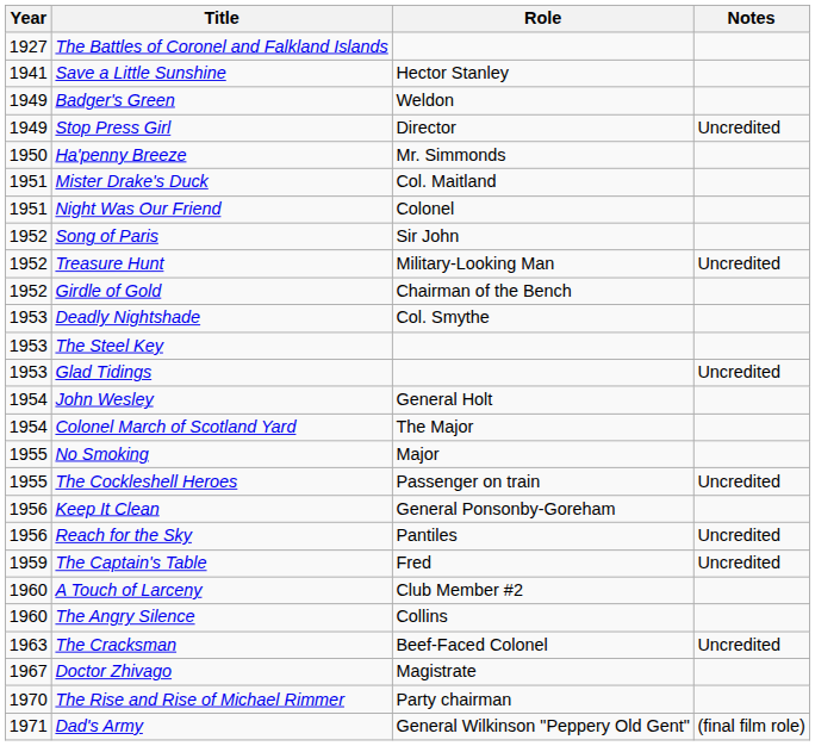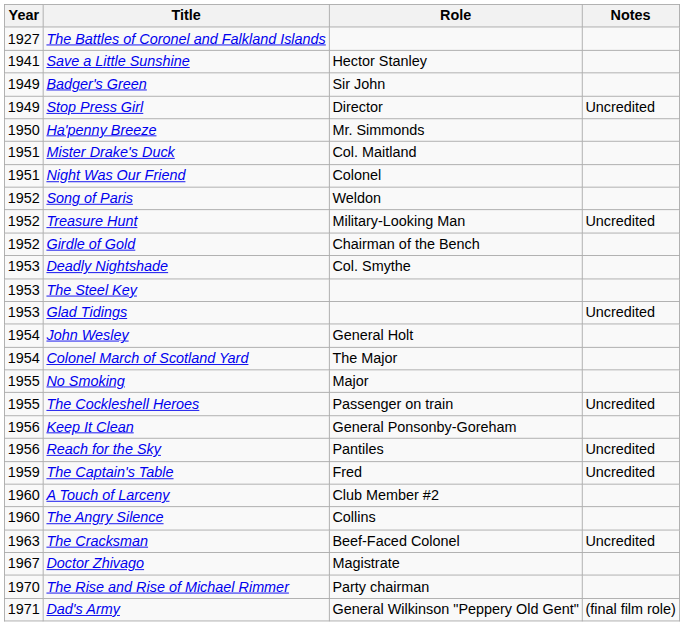Badger's Green | Role: Weldon -> Sir John
Song of Paris | Role: Sir John -> Weldon
